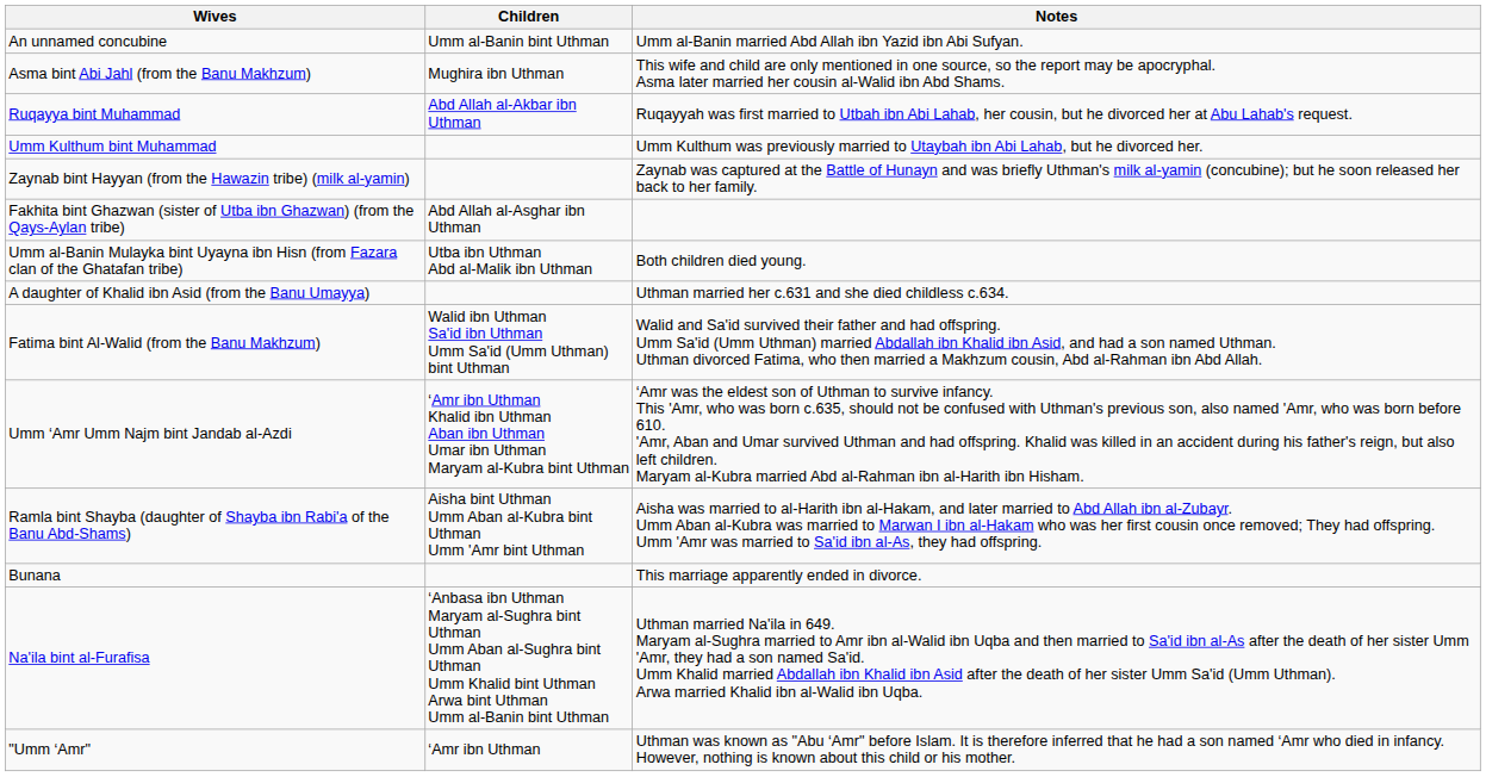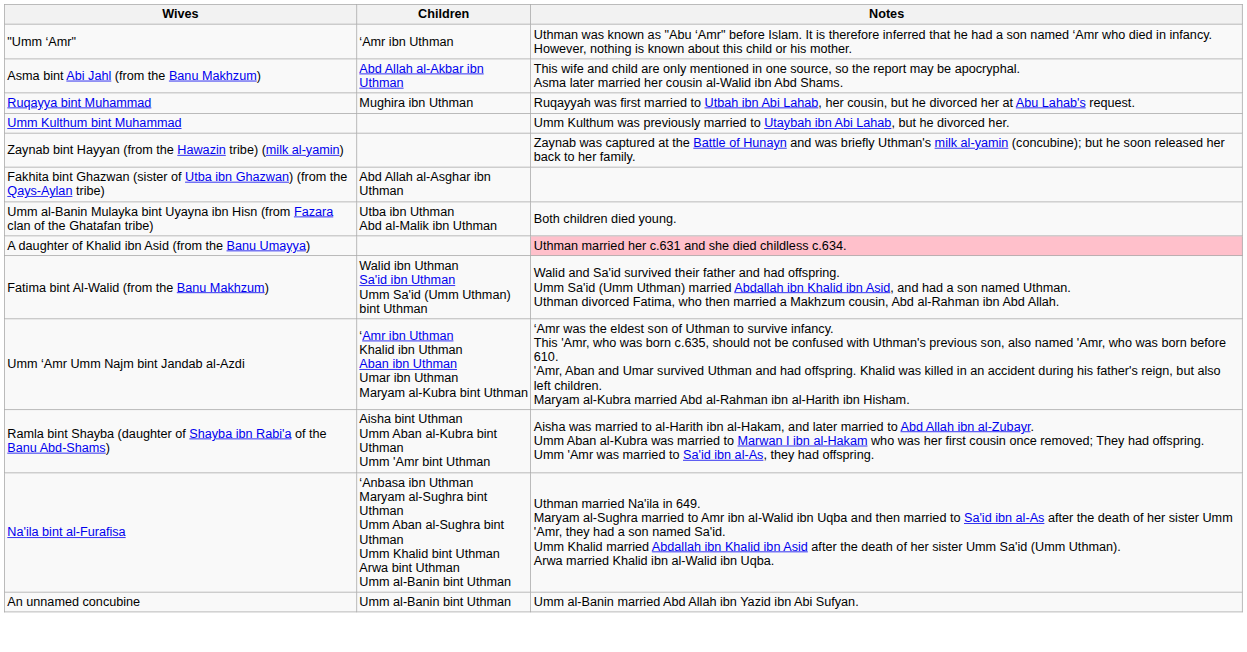rows swapped: "Umm ‘Amr" <-> An unnamed concubine
Asma bint Abi Jahl (from the Banu Makhzum) | Children: Mughira ibn Uthman -> Abd Allah al-Akbar ibn Uthman
Ruqayya bint Muhammad | Children: Abd Allah al-Akbar ibn Uthman -> Mughira ibn Uthman
A daughter of Khalid ibn Asid (from the Banu Umayya) | Notes: no background -> pink background
- row: Bunana | This marriage apparently ended in divorce.
